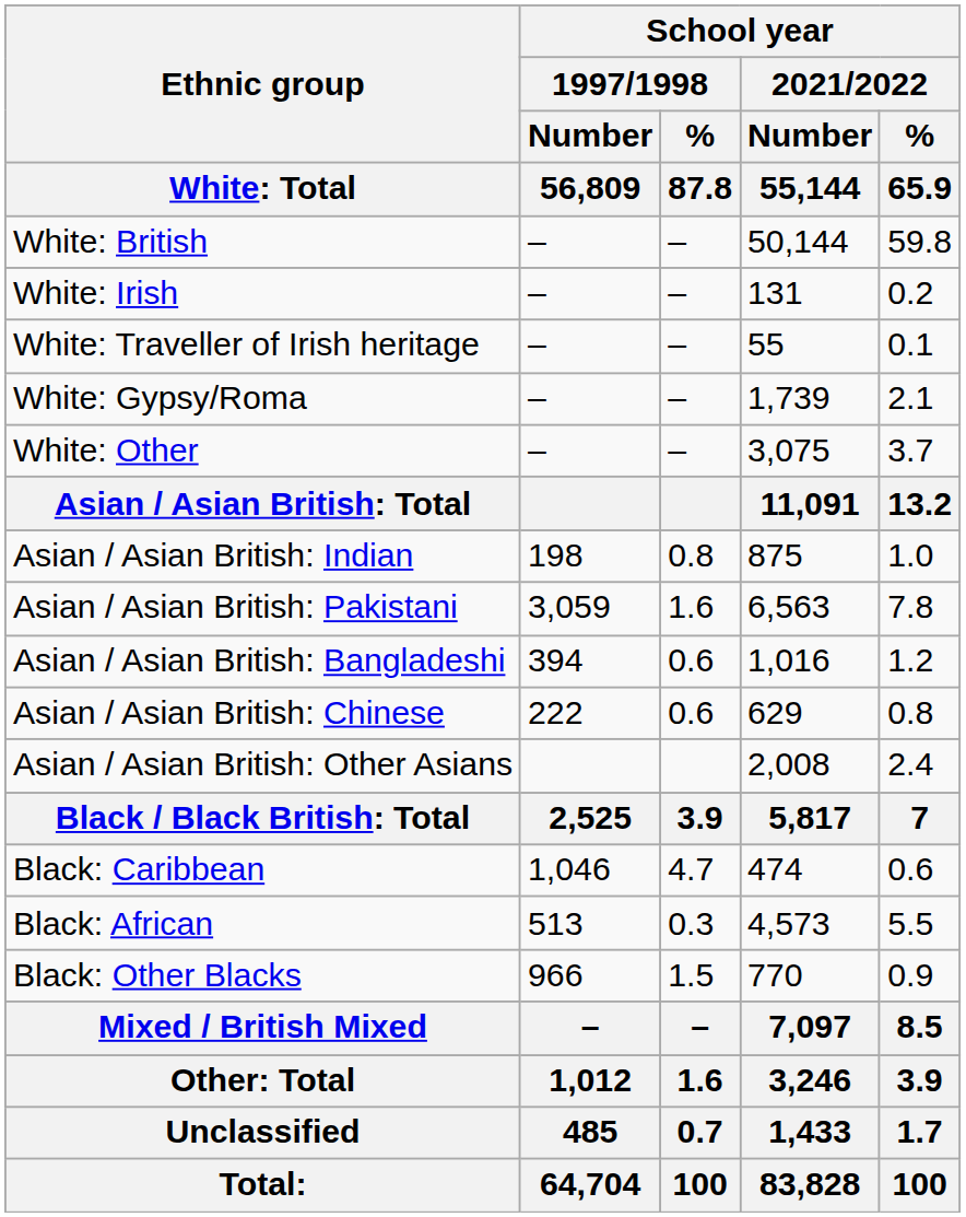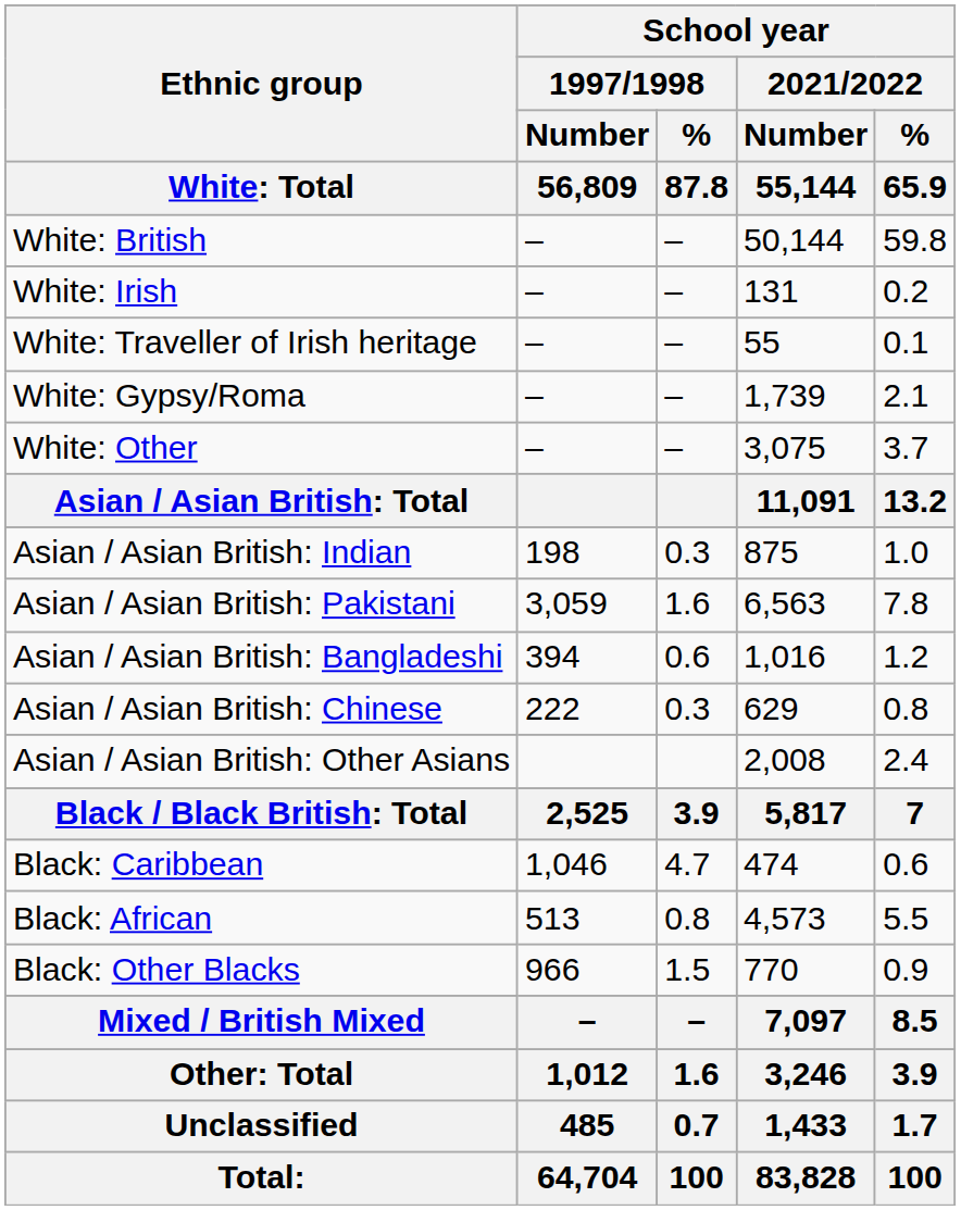Asian / Asian British: Indian | School year / 1997/1998 / % / 87.8: 0.8 -> 0.3
Asian / Asian British: Chinese | School year / 1997/1998 / % / 87.8: 0.6 -> 0.3
Black: African | School year / 1997/1998 / % / 87.8: 0.3 -> 0.8
